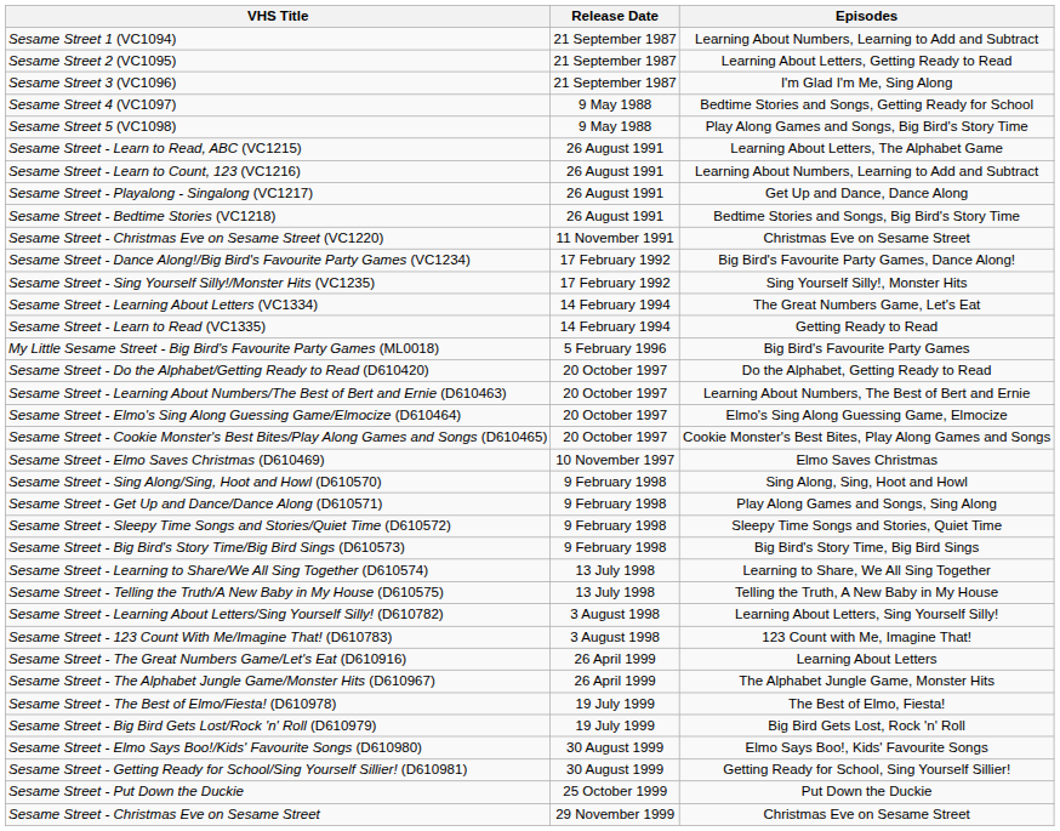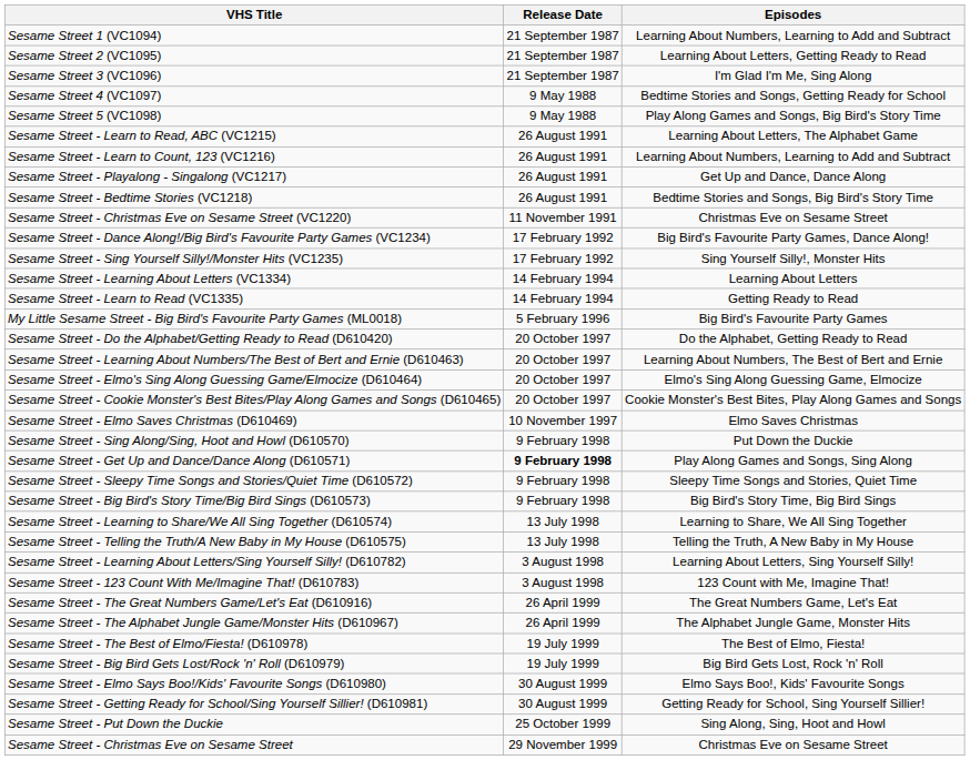Sesame Street - Learning About Letters (VC1334) | Episodes: The Great Numbers Game, Let's Eat -> Learning About Letters
Sesame Street - Sing Along/Sing, Hoot and Howl (D610570) | Episodes: Sing Along, Sing, Hoot and Howl -> Put Down the Duckie
Sesame Street - Get Up and Dance/Dance Along (D610571) | Release Date: normal -> bold
Sesame Street - The Great Numbers Game/Let's Eat (D610916) | Episodes: Learning About Letters -> The Great Numbers Game, Let's Eat
Sesame Street - Put Down the Duckie | Episodes: Put Down the Duckie -> Sing Along, Sing, Hoot and Howl
